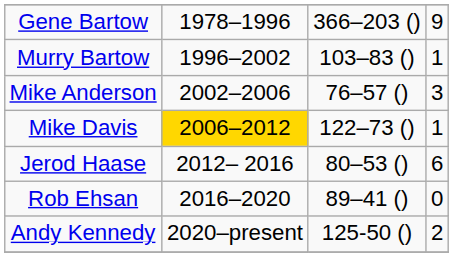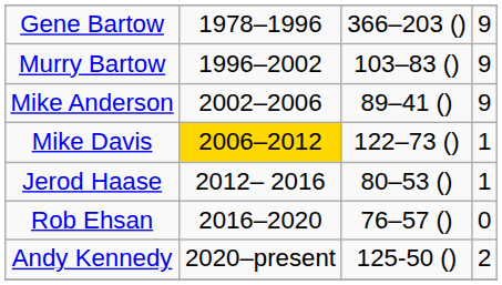Murry Bartow | column 4: 1 -> 9
Mike Anderson | column 3: 76–57 () -> 89–41 ()
Mike Anderson | column 4: 3 -> 9
Jerod Haase | column 4: 6 -> 1
Rob Ehsan | column 3: 89–41 () -> 76–57 ()
